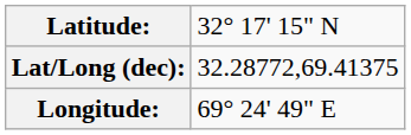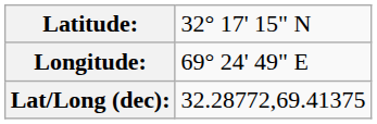rows swapped: Longitude: <-> Lat/Long (dec):
